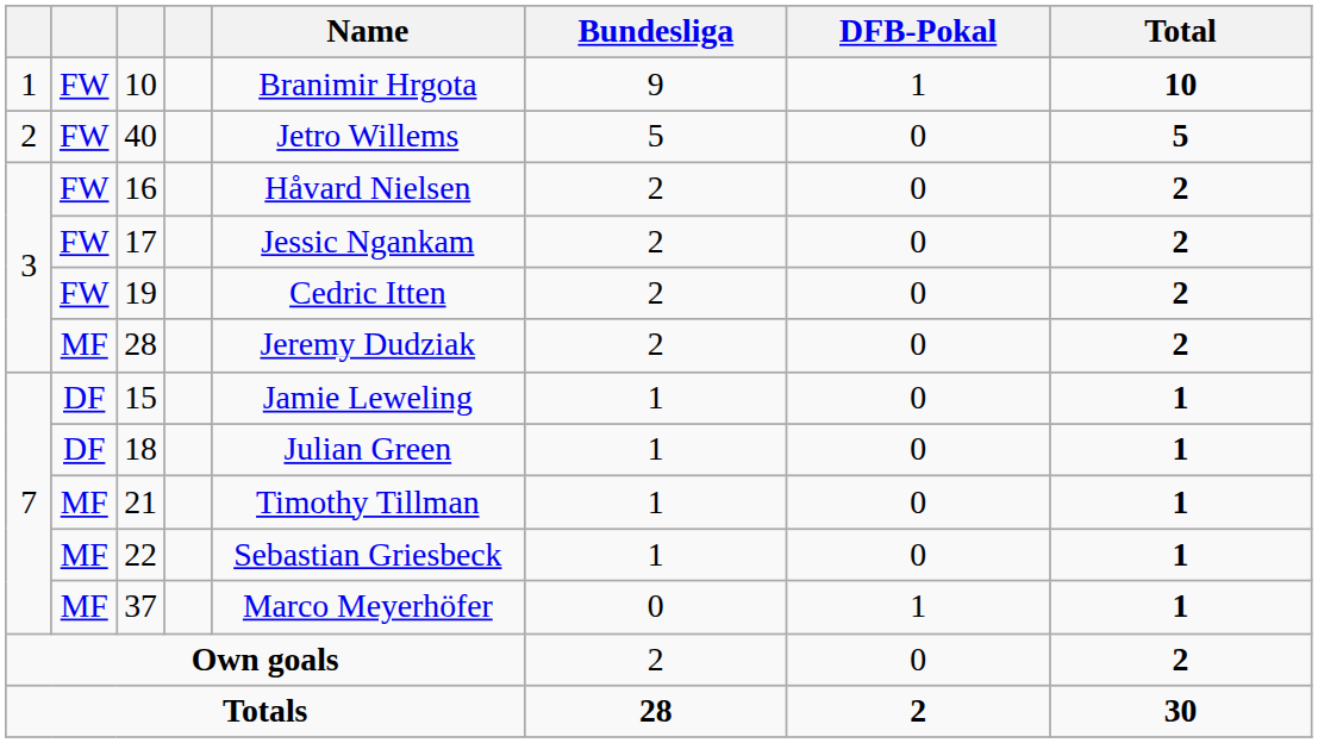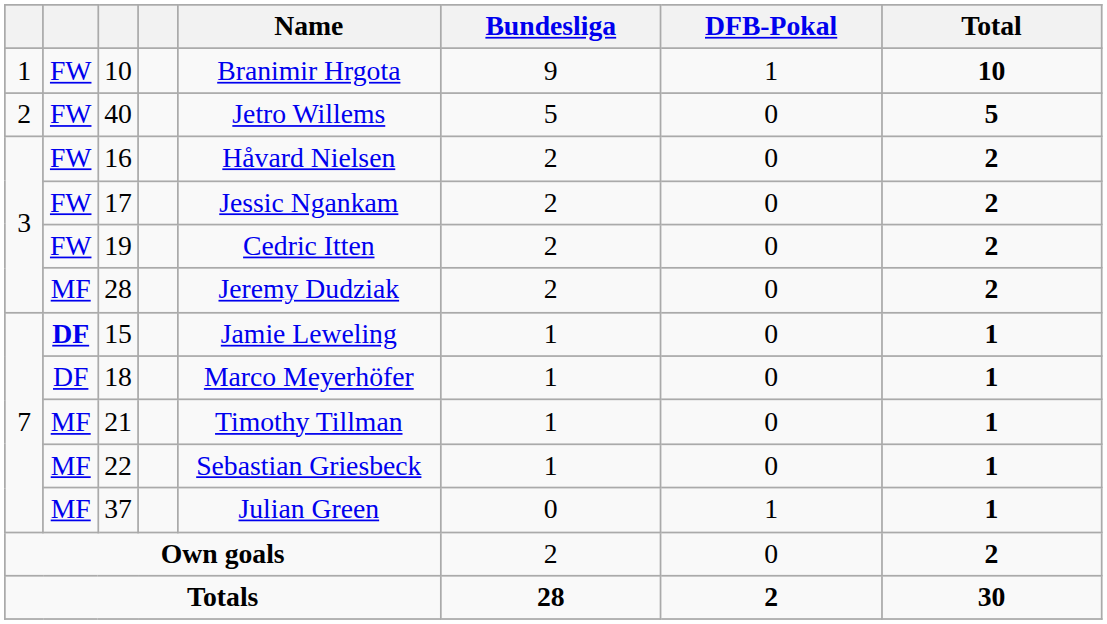15 | column 2: normal -> bold
18 | Name: Julian Green -> Marco Meyerhöfer
37 | Name: Marco Meyerhöfer -> Julian Green
